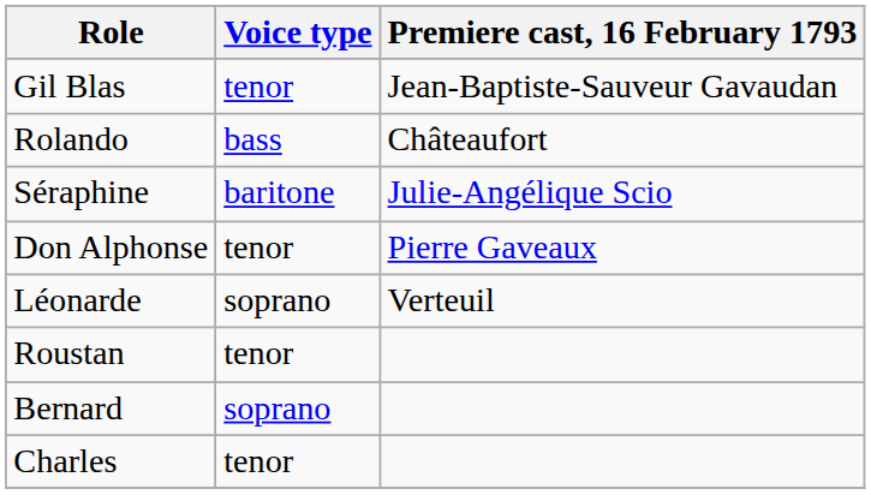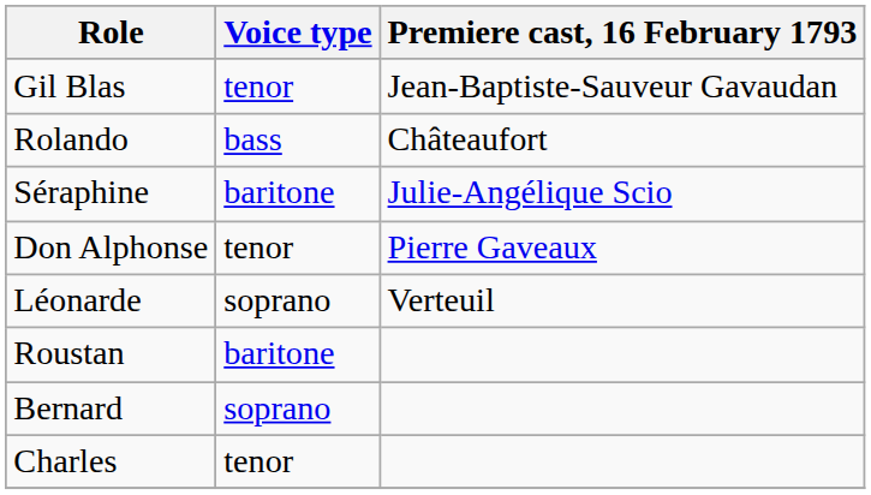Roustan | Voice type: tenor -> baritone
